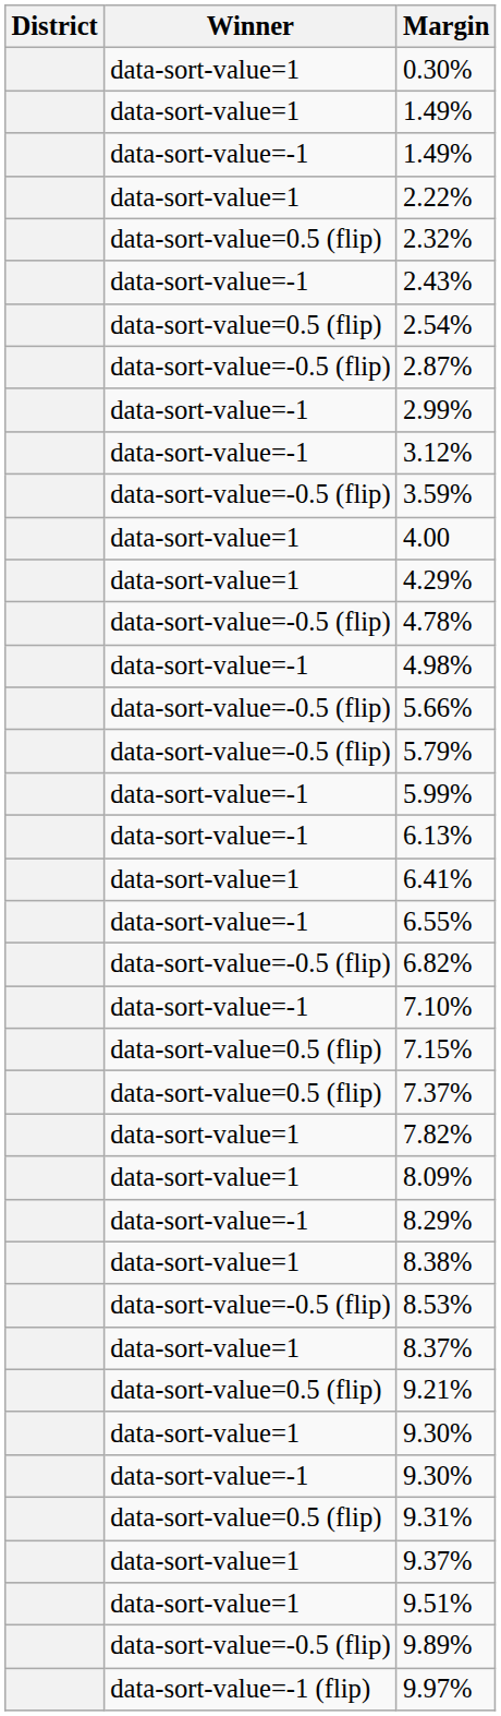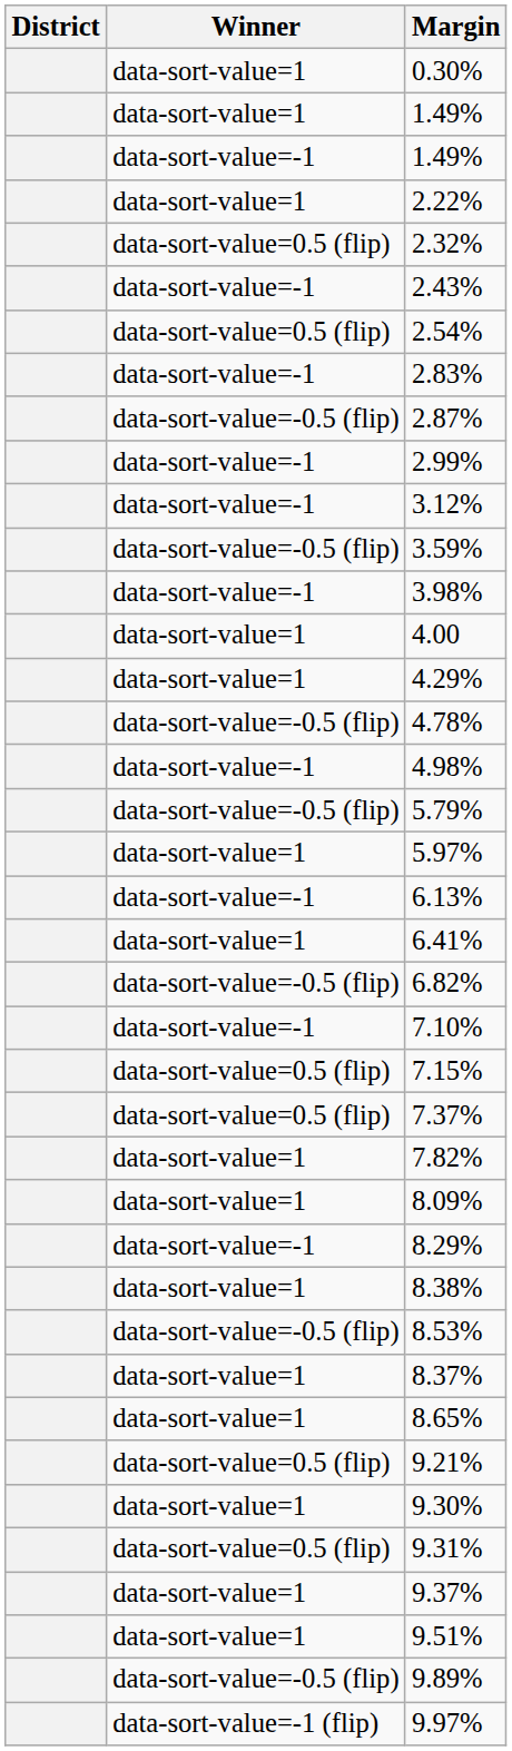+ row: data-sort-value=-1 | 2.83%
+ row: data-sort-value=-1 | 3.98%
- row: data-sort-value=-0.5 (flip) | 5.66%
+ row: data-sort-value=1 | 5.97%
- row: data-sort-value=-1 | 5.99%
- row: data-sort-value=-1 | 6.55%
+ row: data-sort-value=1 | 8.65%
- row: data-sort-value=-1 | 9.30%
